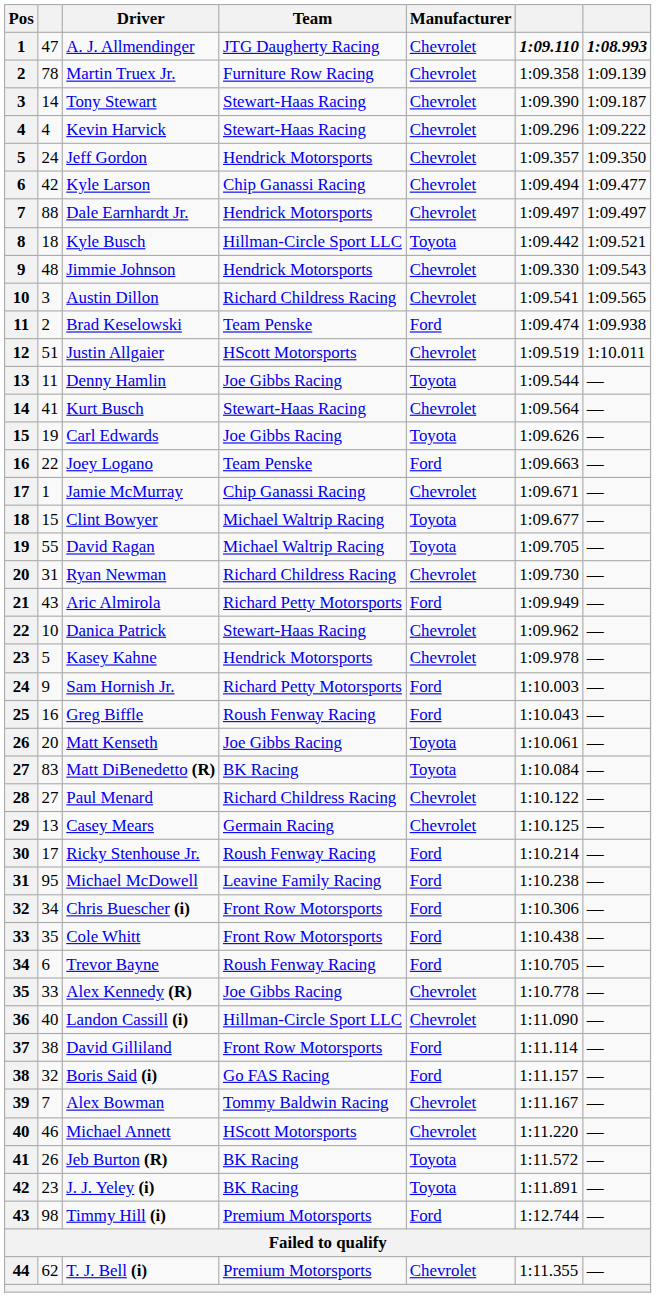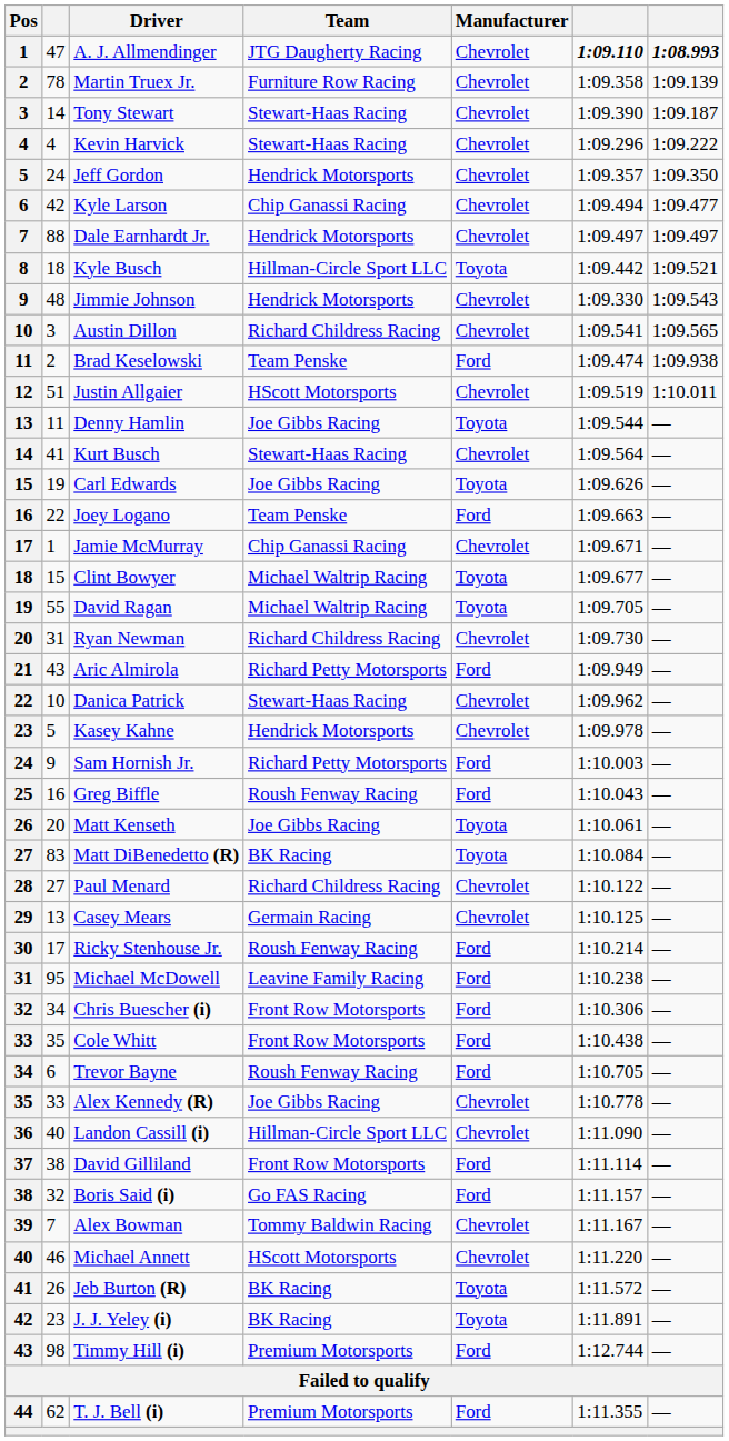T. J. Bell (i) | Manufacturer: Chevrolet -> Ford
